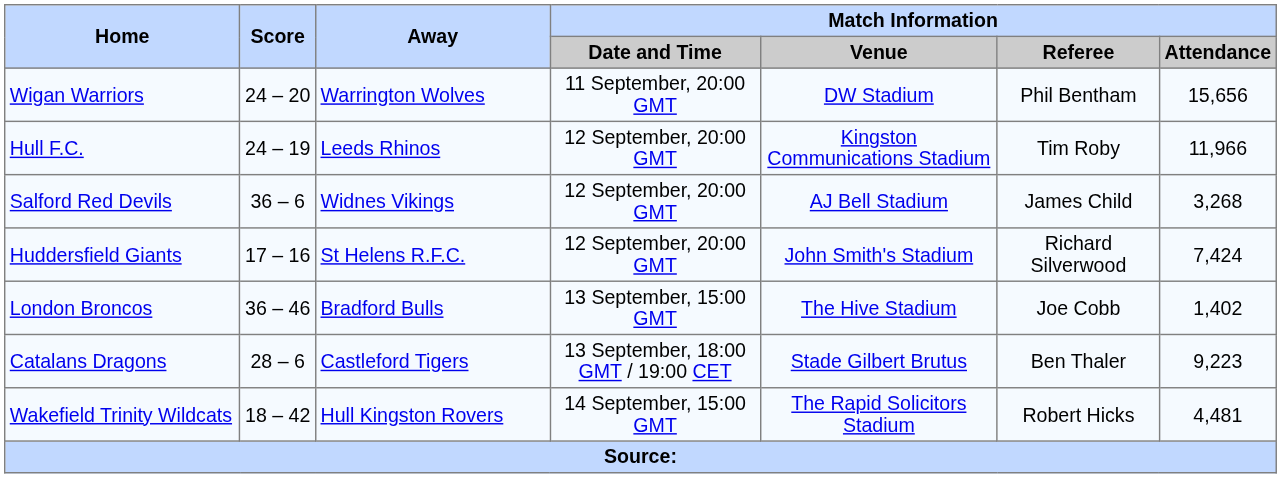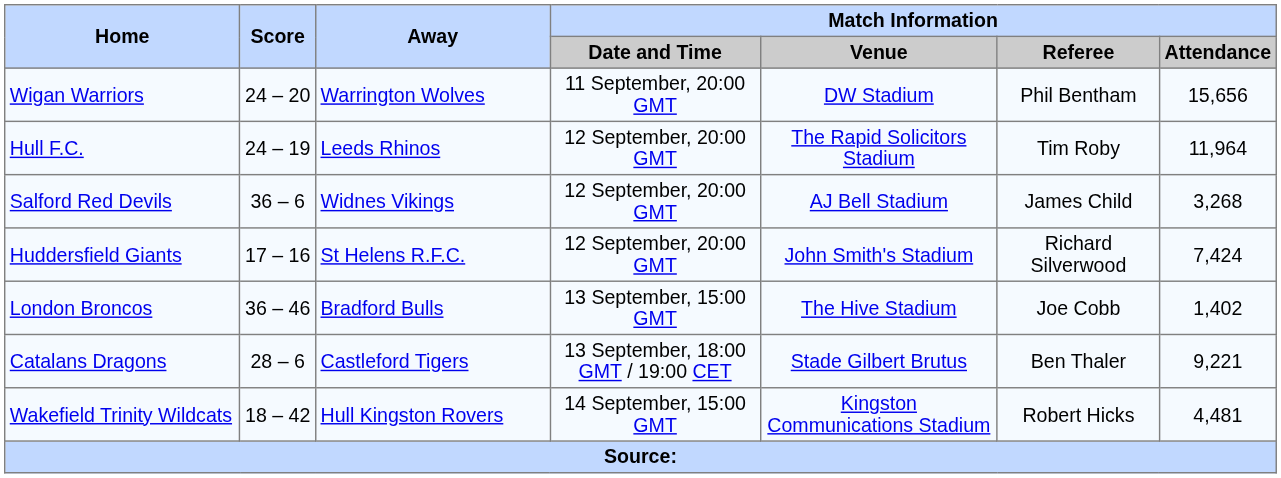Hull F.C. | Match Information / Venue: Kingston Communications Stadium -> The Rapid Solicitors Stadium
Hull F.C. | Match Information / Attendance: 11,966 -> 11,964
Catalans Dragons | Match Information / Attendance: 9,223 -> 9,221
Wakefield Trinity Wildcats | Match Information / Venue: The Rapid Solicitors Stadium -> Kingston Communications Stadium
